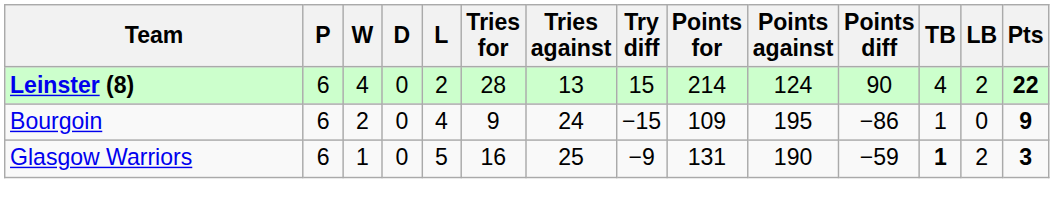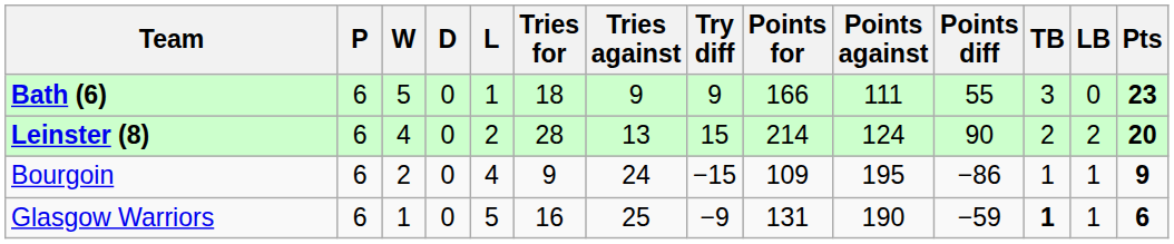+ row: Bath (6) | 6 | 5 | 0 | 1 | 18 | 9 | 9 | 166 | 111 | 55 | 3 | 0 | 23
Leinster (8) | TB: 4 -> 2
Leinster (8) | Pts: 22 -> 20
Bourgoin | LB: 0 -> 1
Glasgow Warriors | LB: 2 -> 1
Glasgow Warriors | Pts: 3 -> 6
